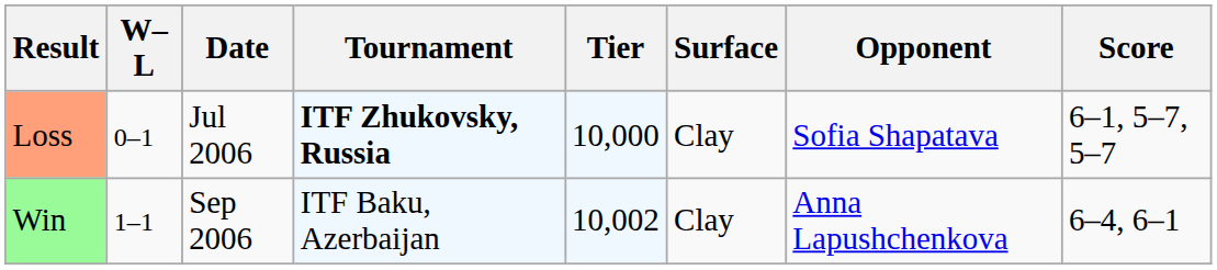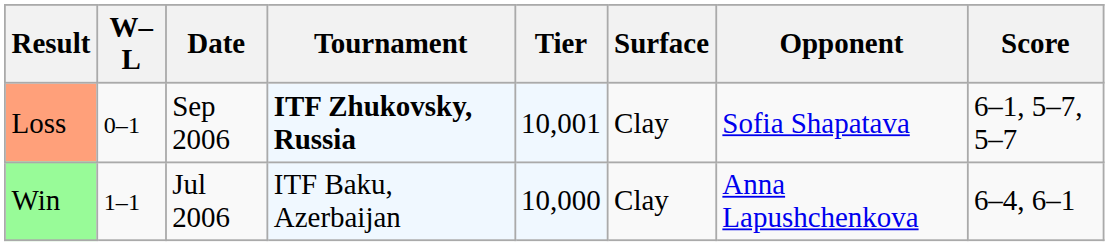Loss | Date: Jul 2006 -> Sep 2006
Loss | Tier: 10,000 -> 10,001
Win | Date: Sep 2006 -> Jul 2006
Win | Tier: 10,002 -> 10,000
